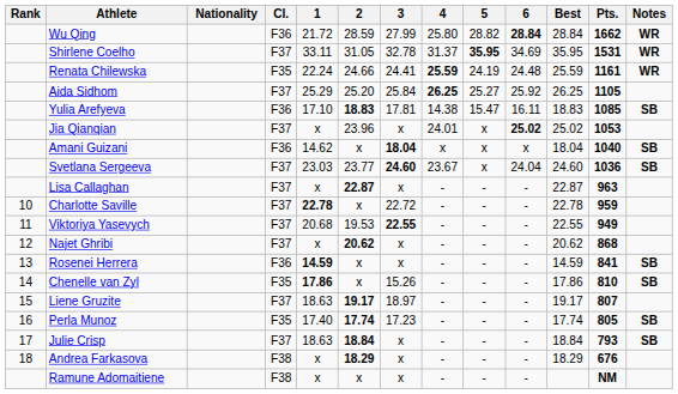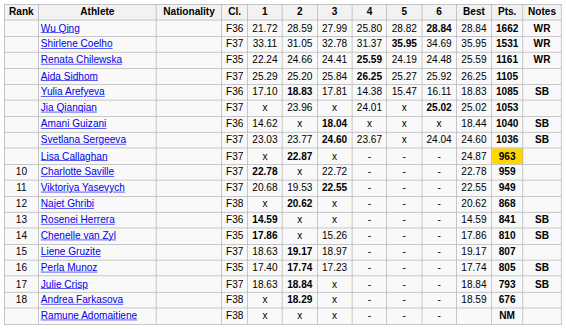Amani Guizani | Best: 18.04 -> 18.44
Lisa Callaghan | Best: 22.87 -> 24.87
Lisa Callaghan | Pts.: no background -> gold background
Najet Ghribi | Cl.: F37 -> F38
Andrea Farkasova | Best: 18.29 -> 18.59
